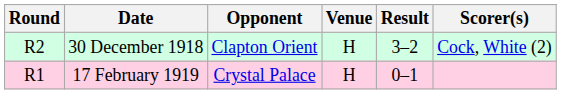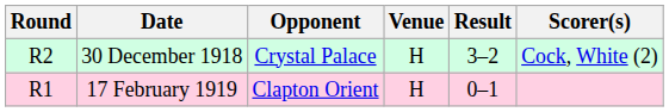30 December 1918 | Opponent: Clapton Orient -> Crystal Palace
17 February 1919 | Opponent: Crystal Palace -> Clapton Orient
